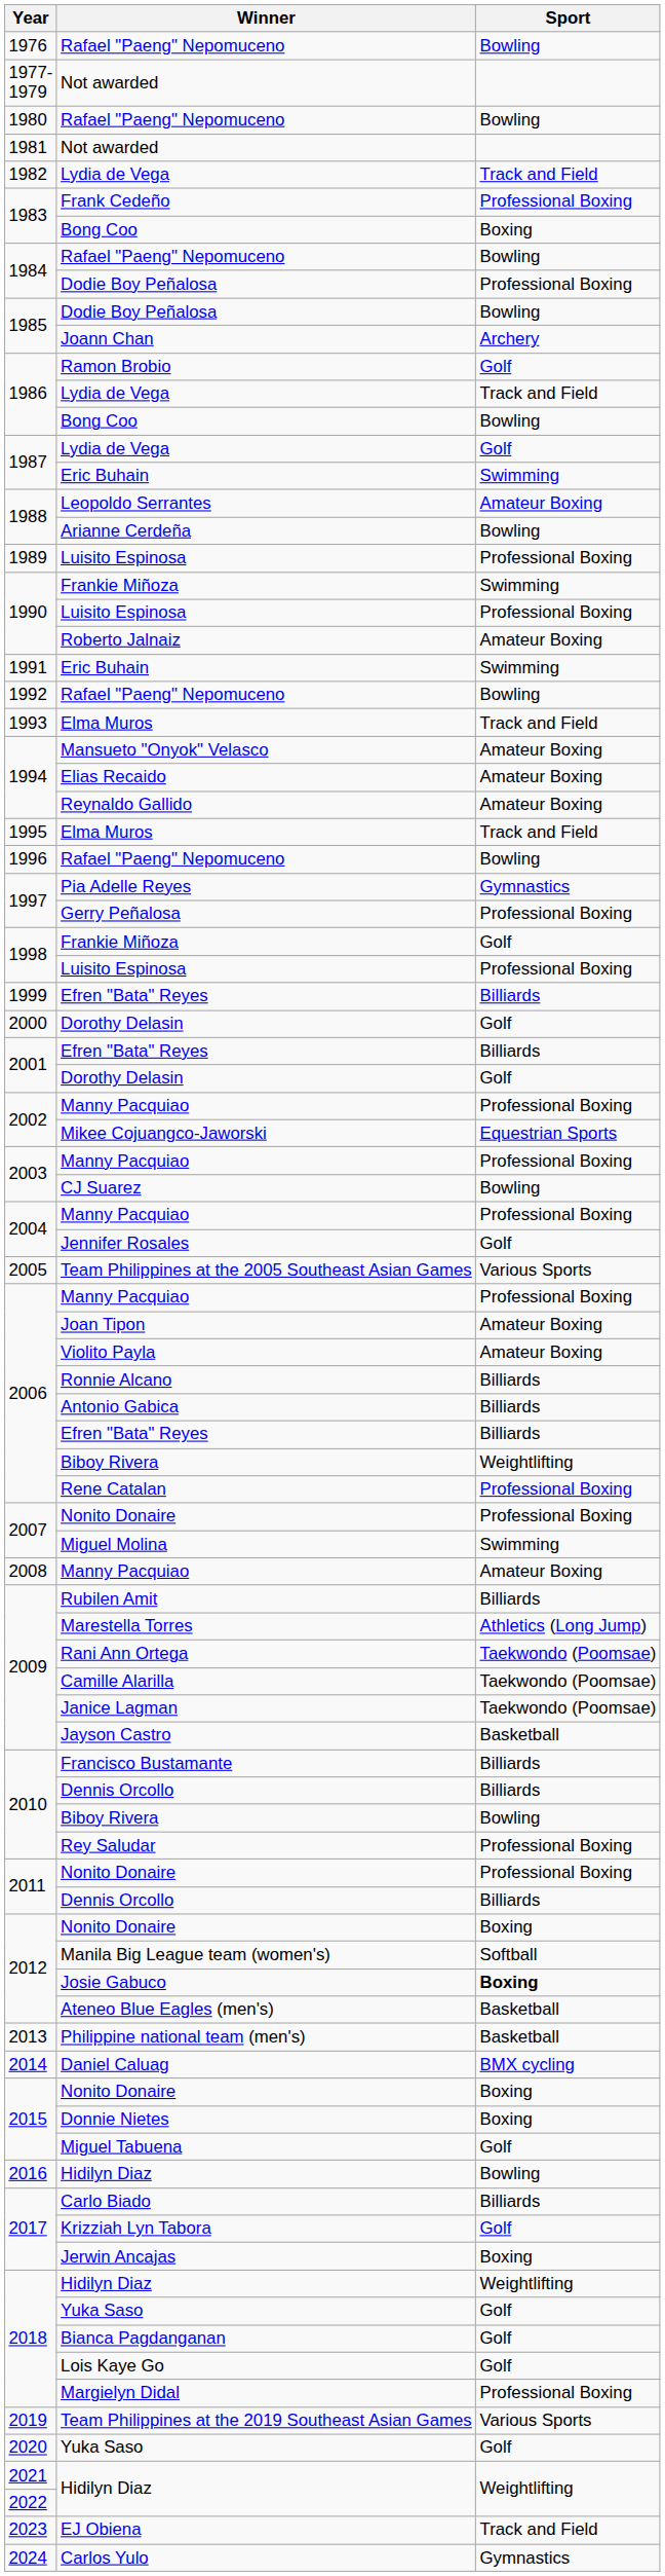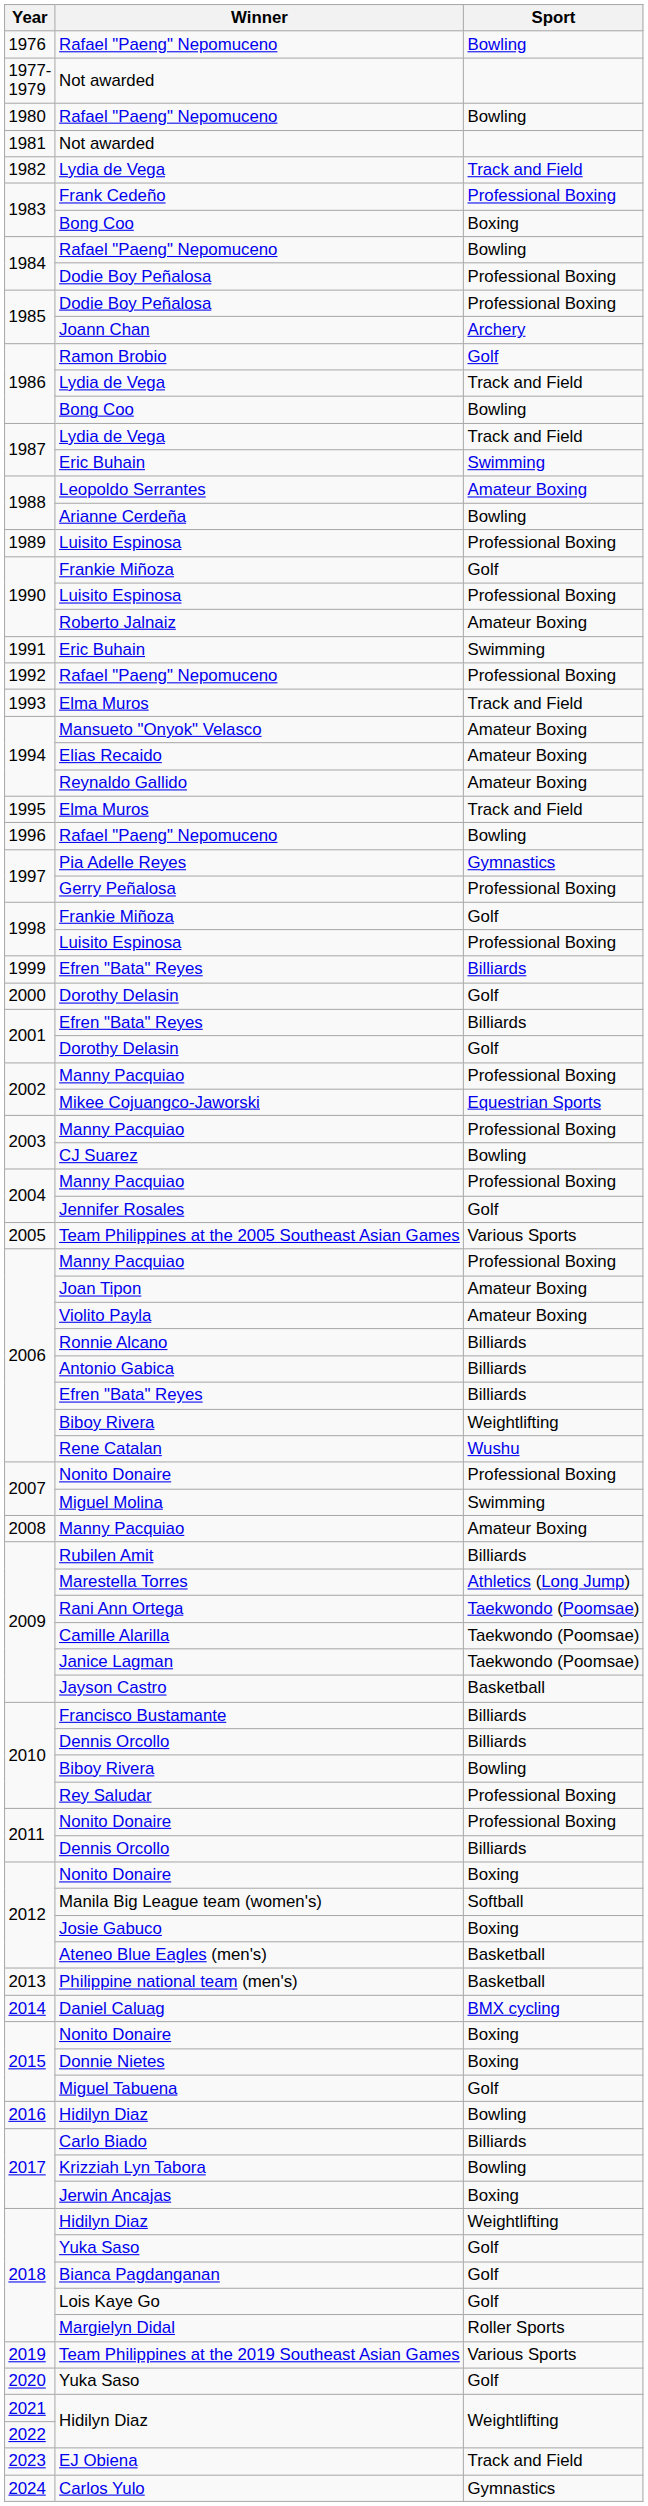1985 / Dodie Boy Peñalosa | Sport: Bowling -> Professional Boxing
1987 / Lydia de Vega | Sport: Golf -> Track and Field
1990 / Frankie Miñoza | Sport: Swimming -> Golf
1992 / Rafael "Paeng" Nepomuceno | Sport: Bowling -> Professional Boxing
Rene Catalan | Sport: Professional Boxing -> Wushu
Josie Gabuco | Sport: bold -> normal
Krizziah Lyn Tabora | Sport: Golf -> Bowling
Margielyn Didal | Sport: Professional Boxing -> Roller Sports
